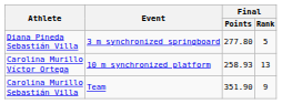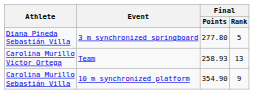Carolina Murillo Víctor Ortega | Event: 10 m synchronized platform -> Team
Carolina Murillo Sebastián Villa | Event: Team -> 10 m synchronized platform
Carolina Murillo Sebastián Villa | Final / Points: 351.90 -> 354.90
